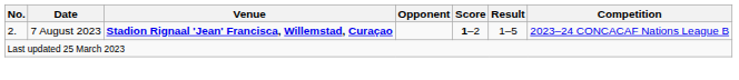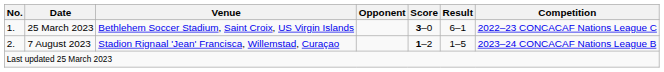+ row: 1. | 25 March 2023 | Bethlehem Soccer Stadium, Saint Croix, US Virgin Islands | 3–0 | 6–1 | 2022–23 CONCACAF Nations League C
7 August 2023 | Venue: bold -> normal
